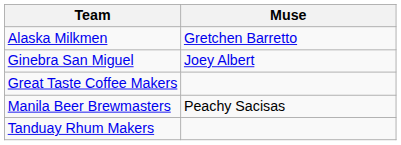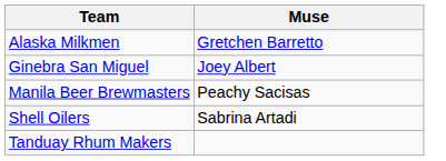- row: Great Taste Coffee Makers
+ row: Shell Oilers | Sabrina Artadi
